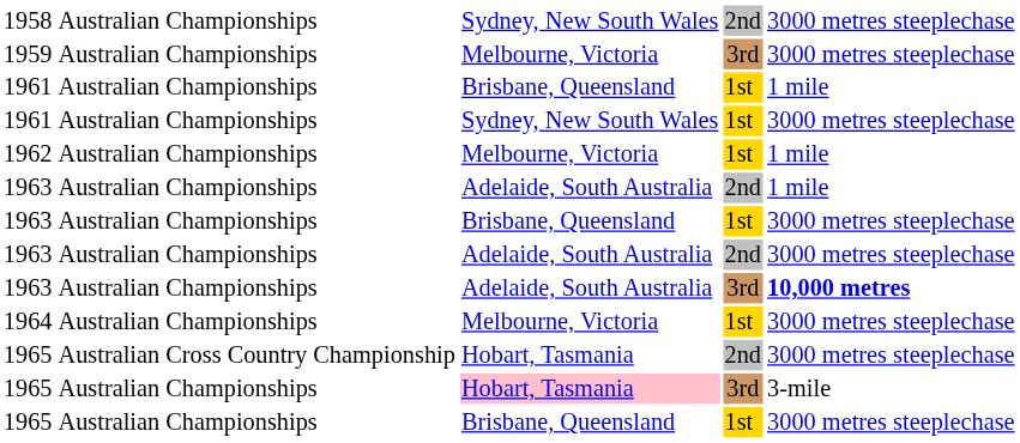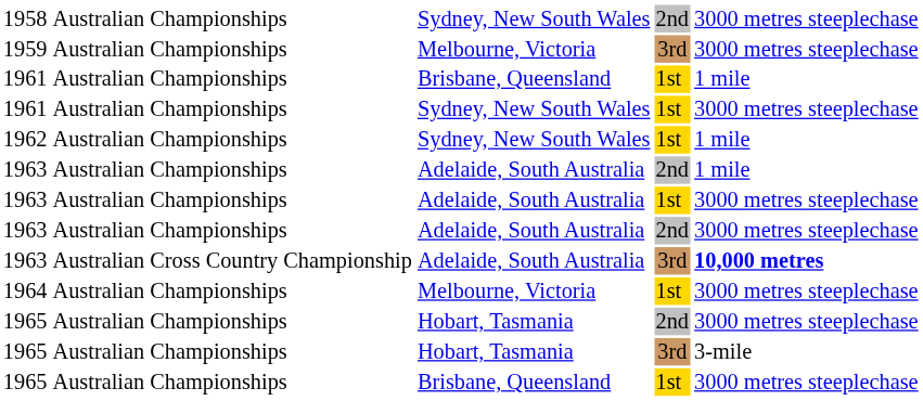1962 | column 3: Melbourne, Victoria -> Sydney, New South Wales
1963 / 1st | column 3: Brisbane, Queensland -> Adelaide, South Australia
1963 / 3rd | column 2: Australian Championships -> Australian Cross Country Championship
1965 / 2nd | column 2: Australian Cross Country Championship -> Australian Championships
1965 / 3rd | column 3: pink background -> no background
